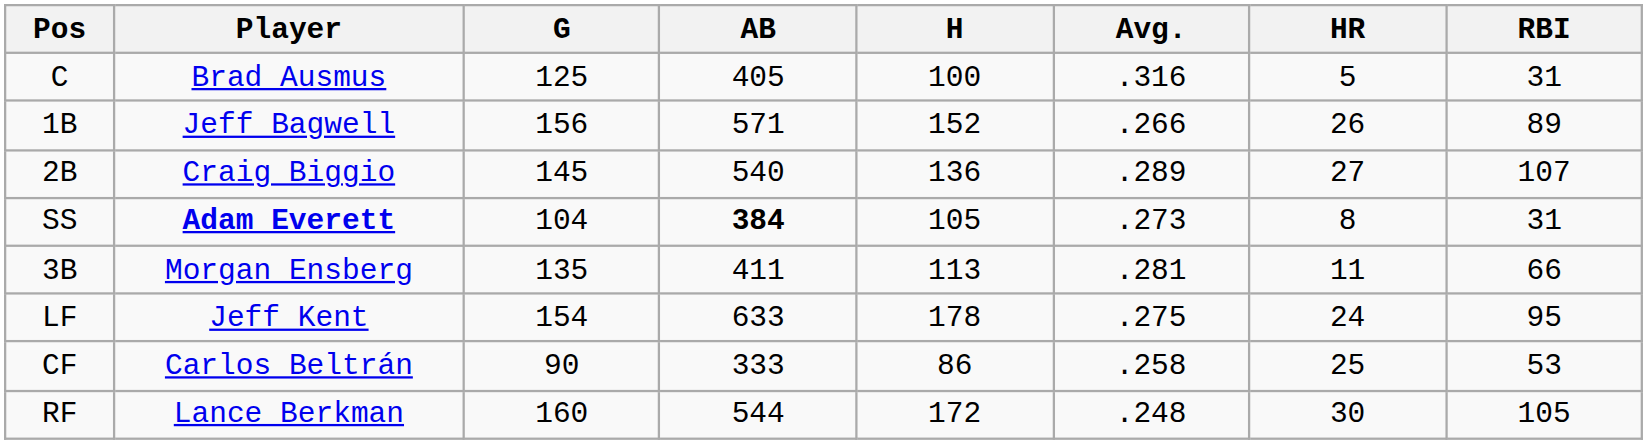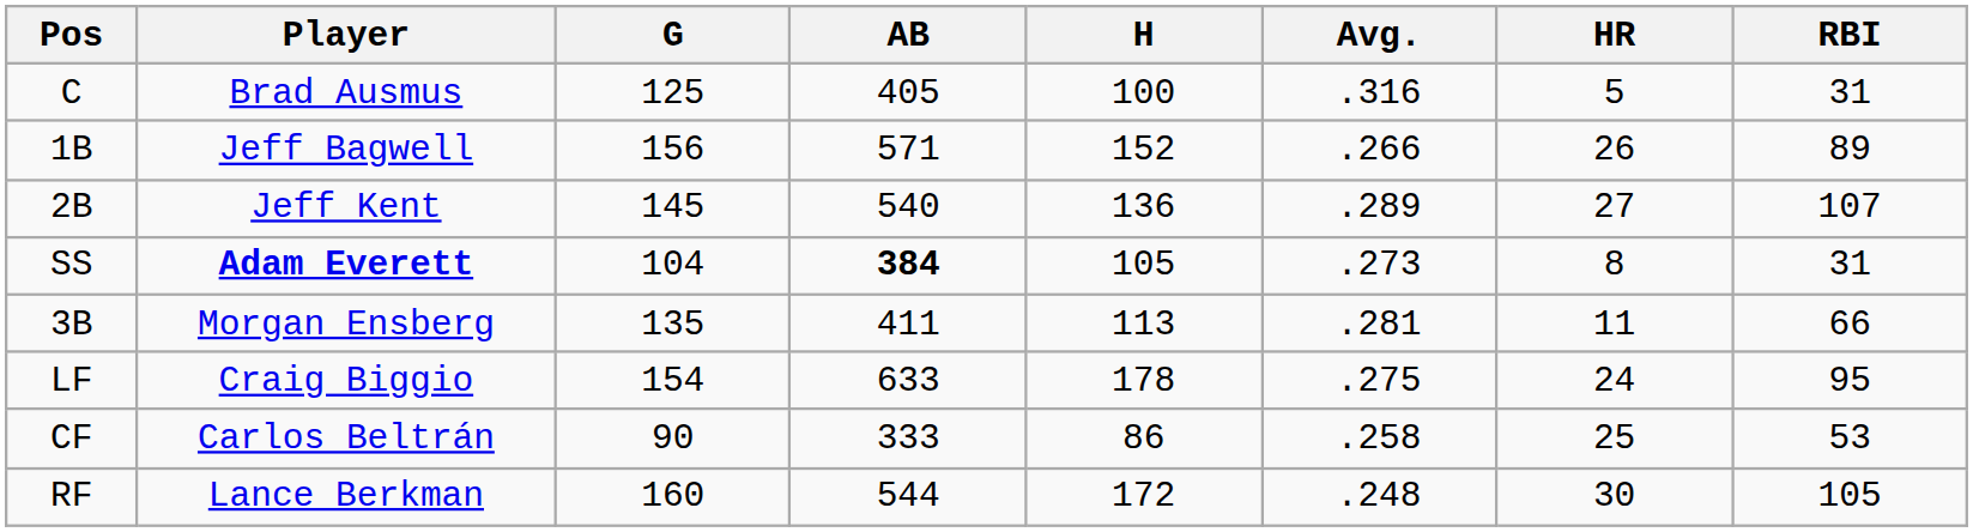2B | Player: Craig Biggio -> Jeff Kent
LF | Player: Jeff Kent -> Craig Biggio
